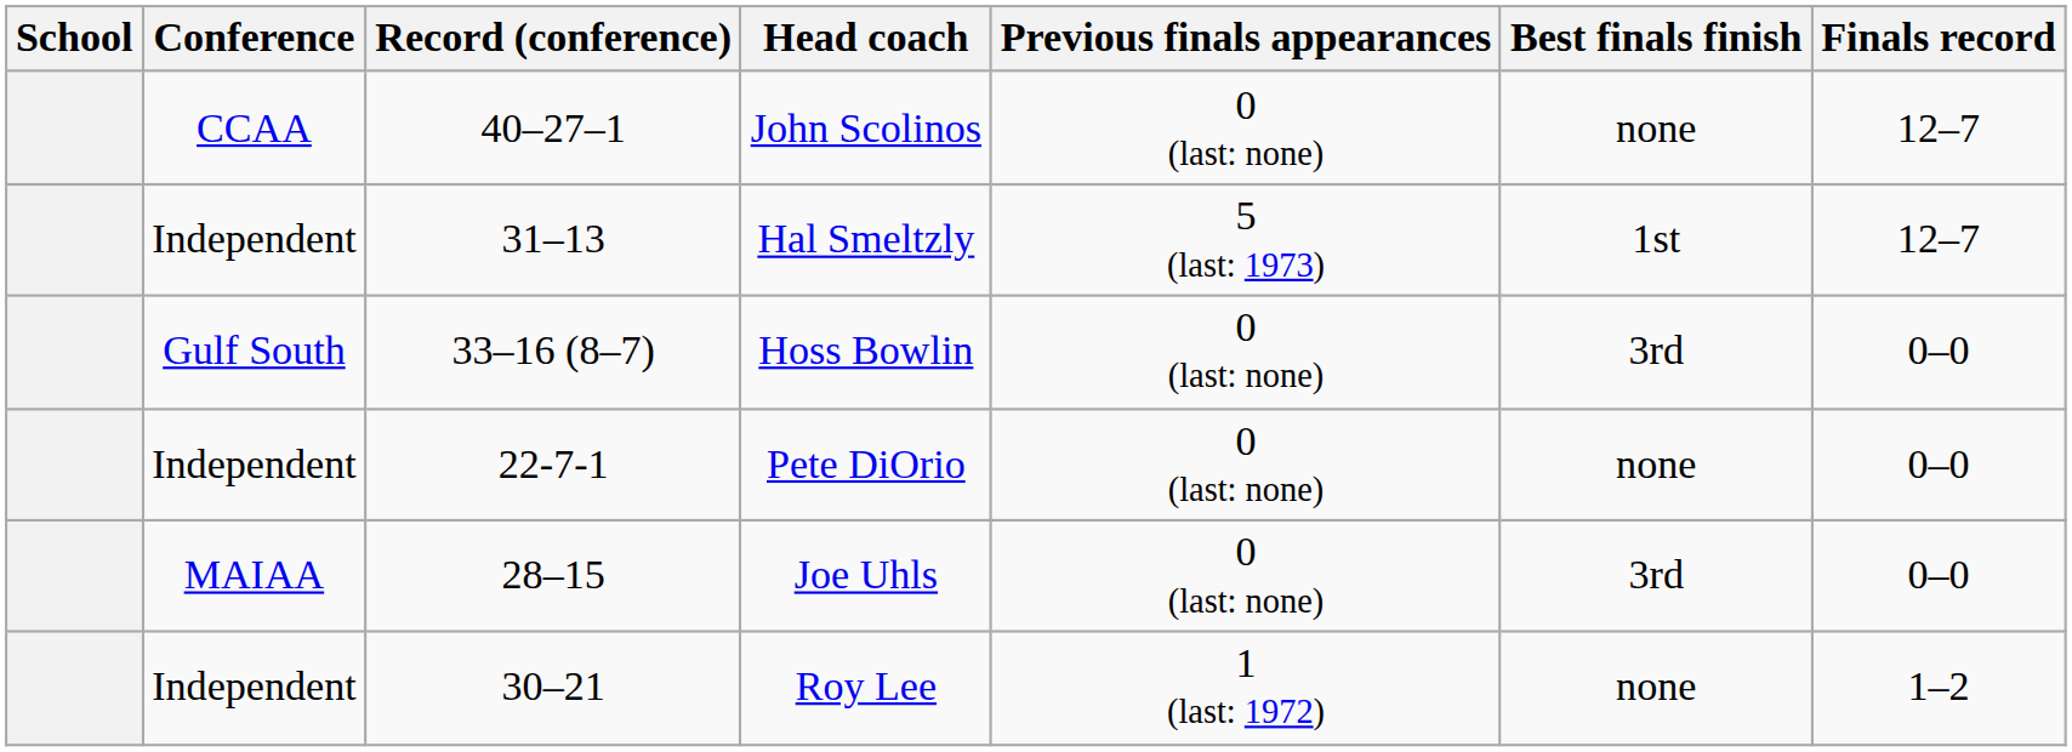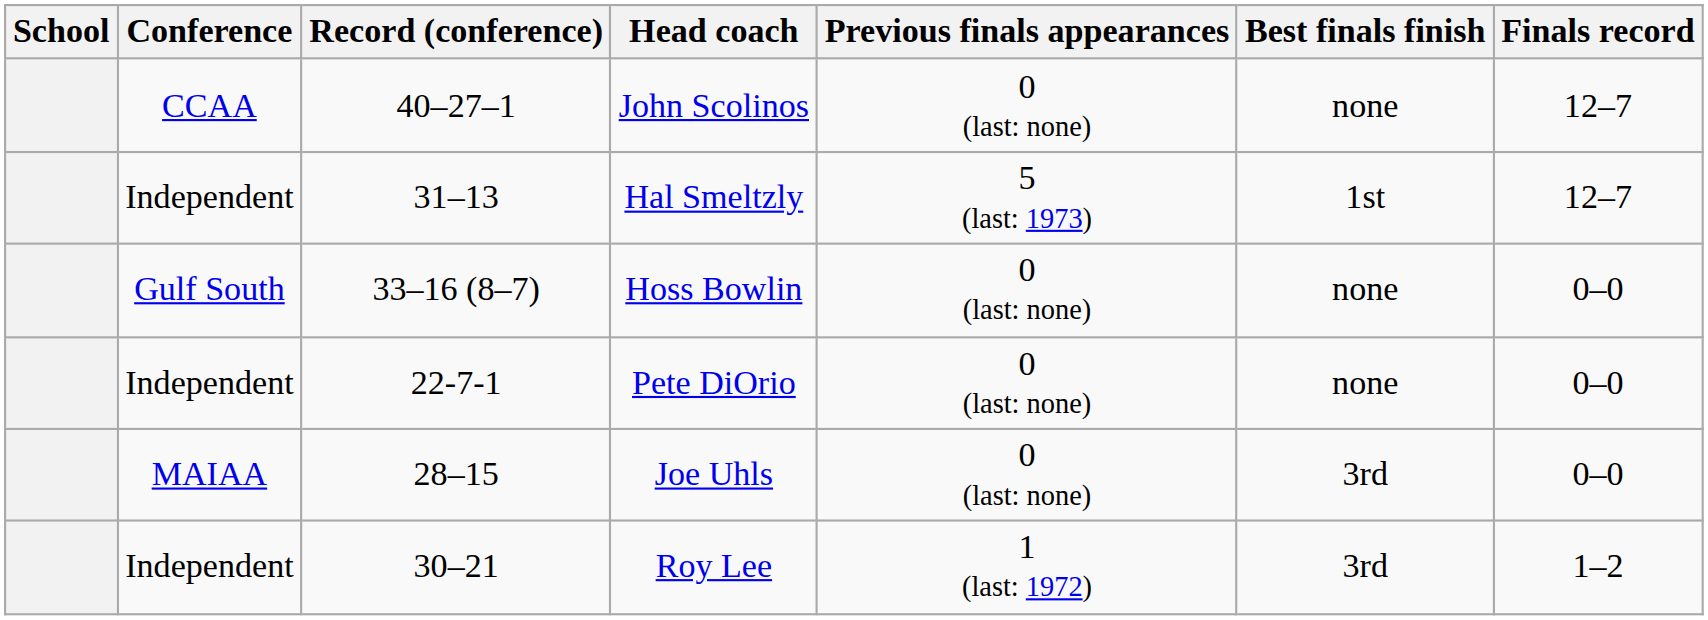Hoss Bowlin | Best finals finish: 3rd -> none
Roy Lee | Best finals finish: none -> 3rd
